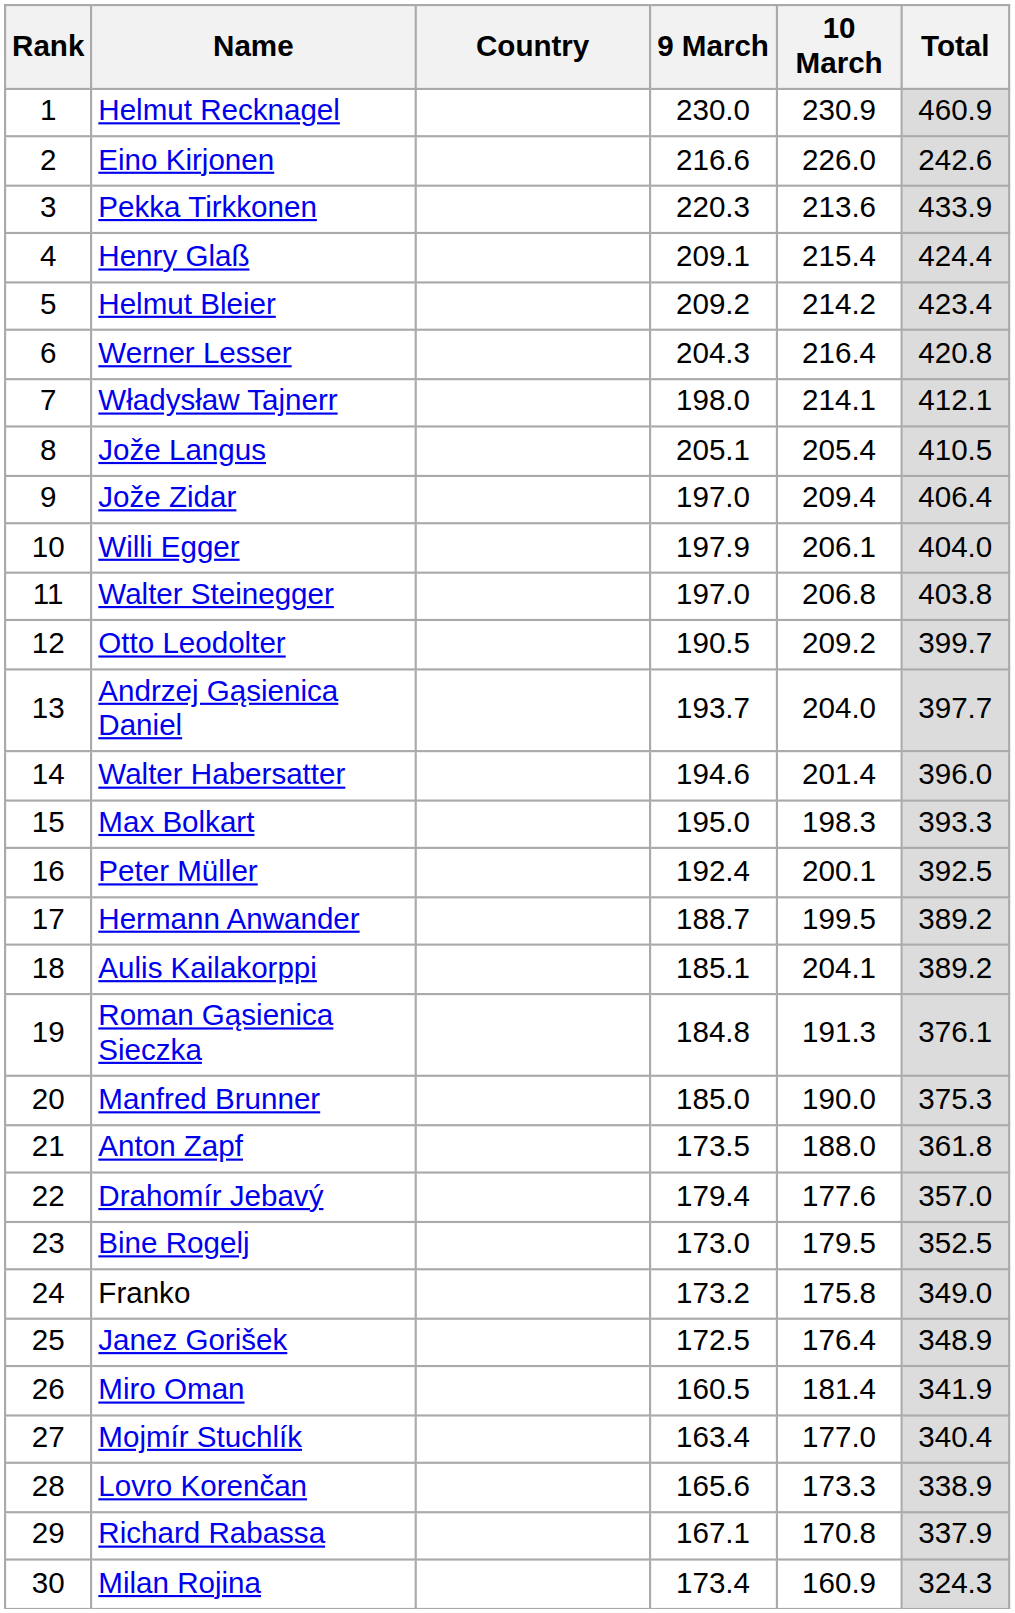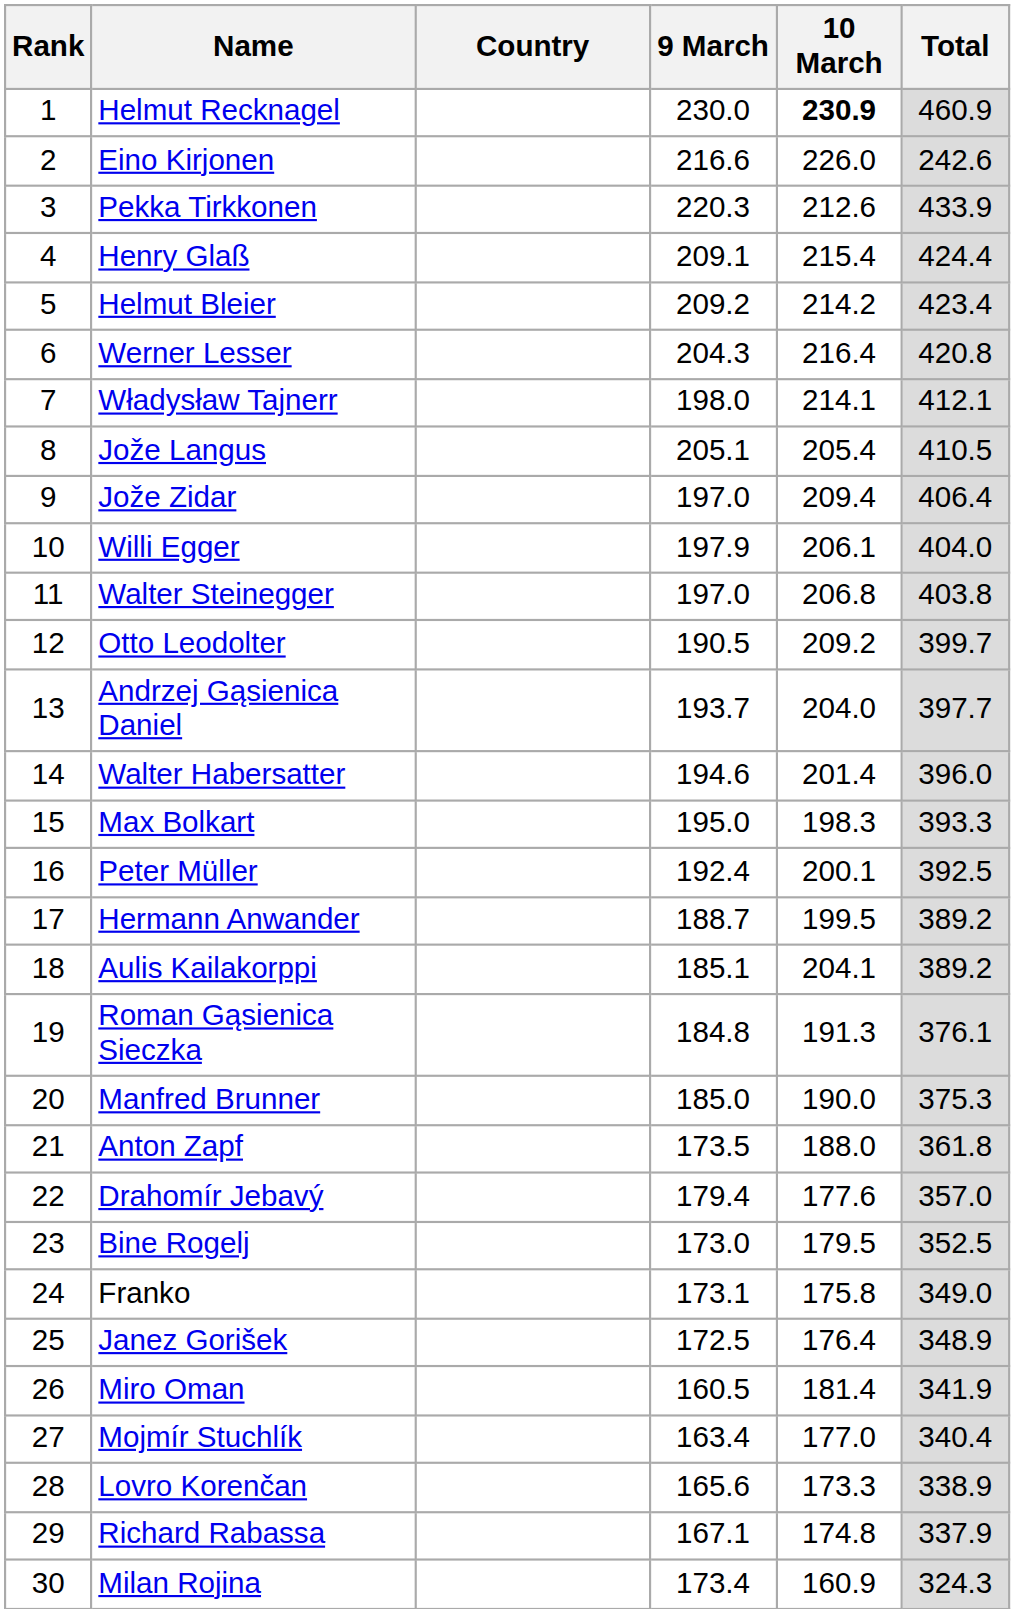Helmut Recknagel | 10 March: normal -> bold
Pekka Tirkkonen | 10 March: 213.6 -> 212.6
Franko | 9 March: 173.2 -> 173.1
Richard Rabassa | 10 March: 170.8 -> 174.8
